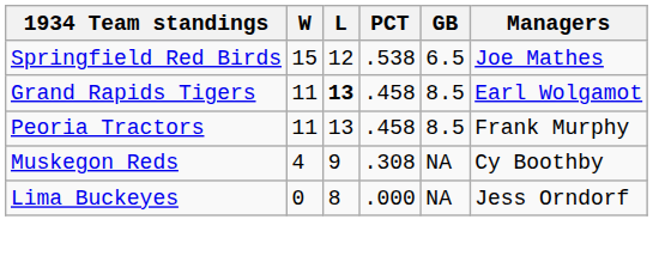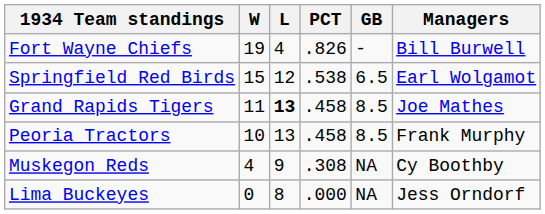+ row: Fort Wayne Chiefs | 19 | 4 | .826 | - | Bill Burwell
Springfield Red Birds | Managers: Joe Mathes -> Earl Wolgamot
Grand Rapids Tigers | Managers: Earl Wolgamot -> Joe Mathes
Peoria Tractors | W: 11 -> 10
